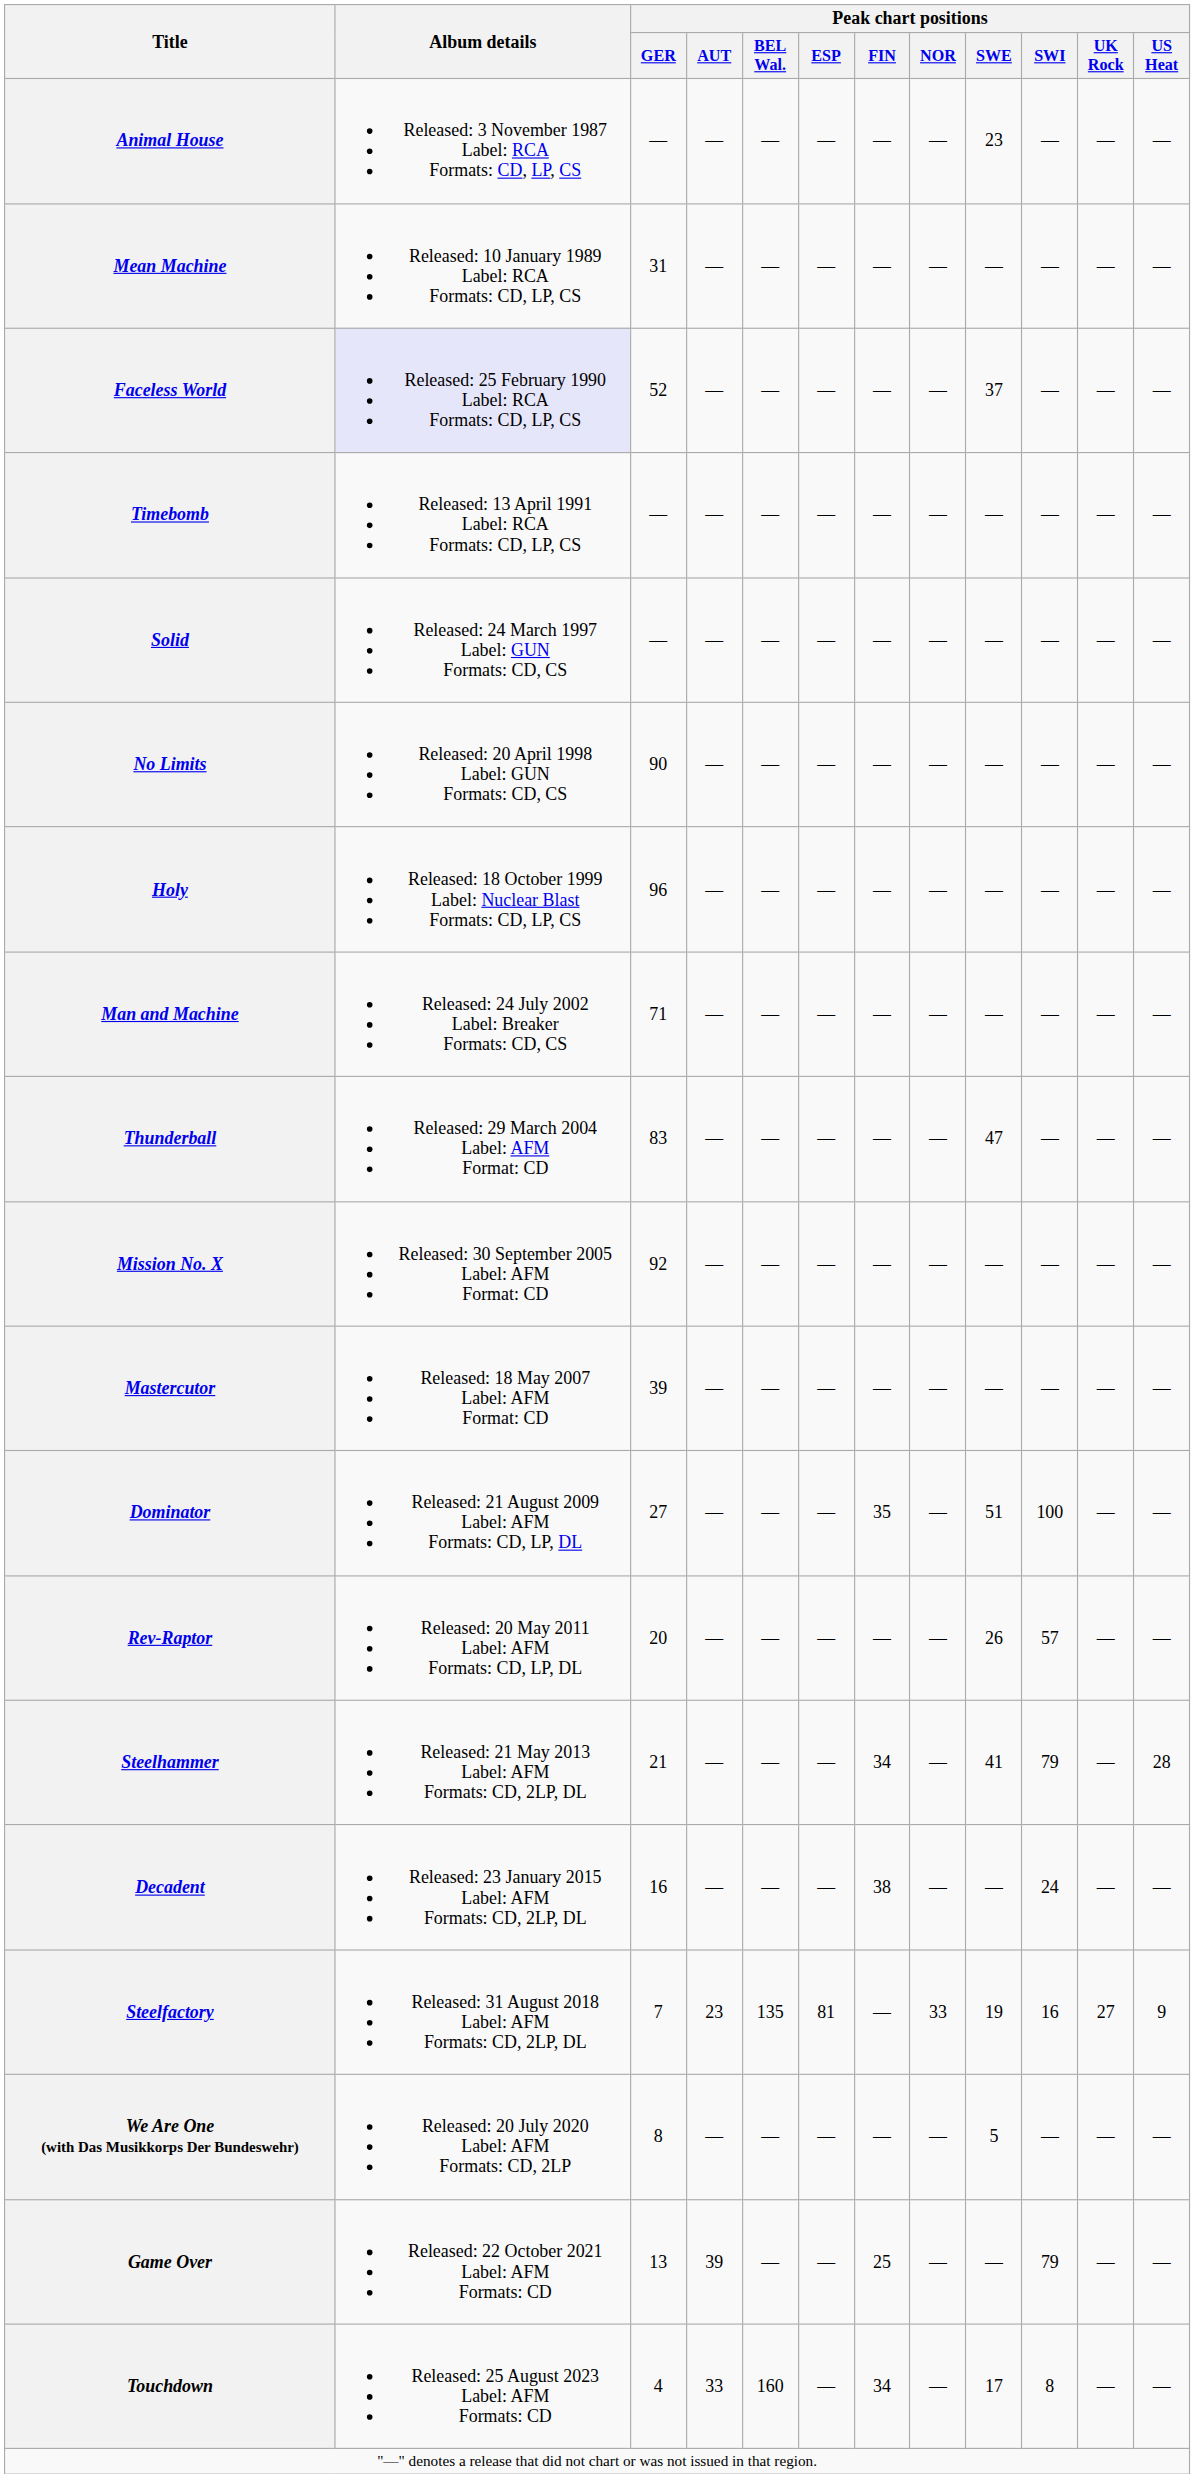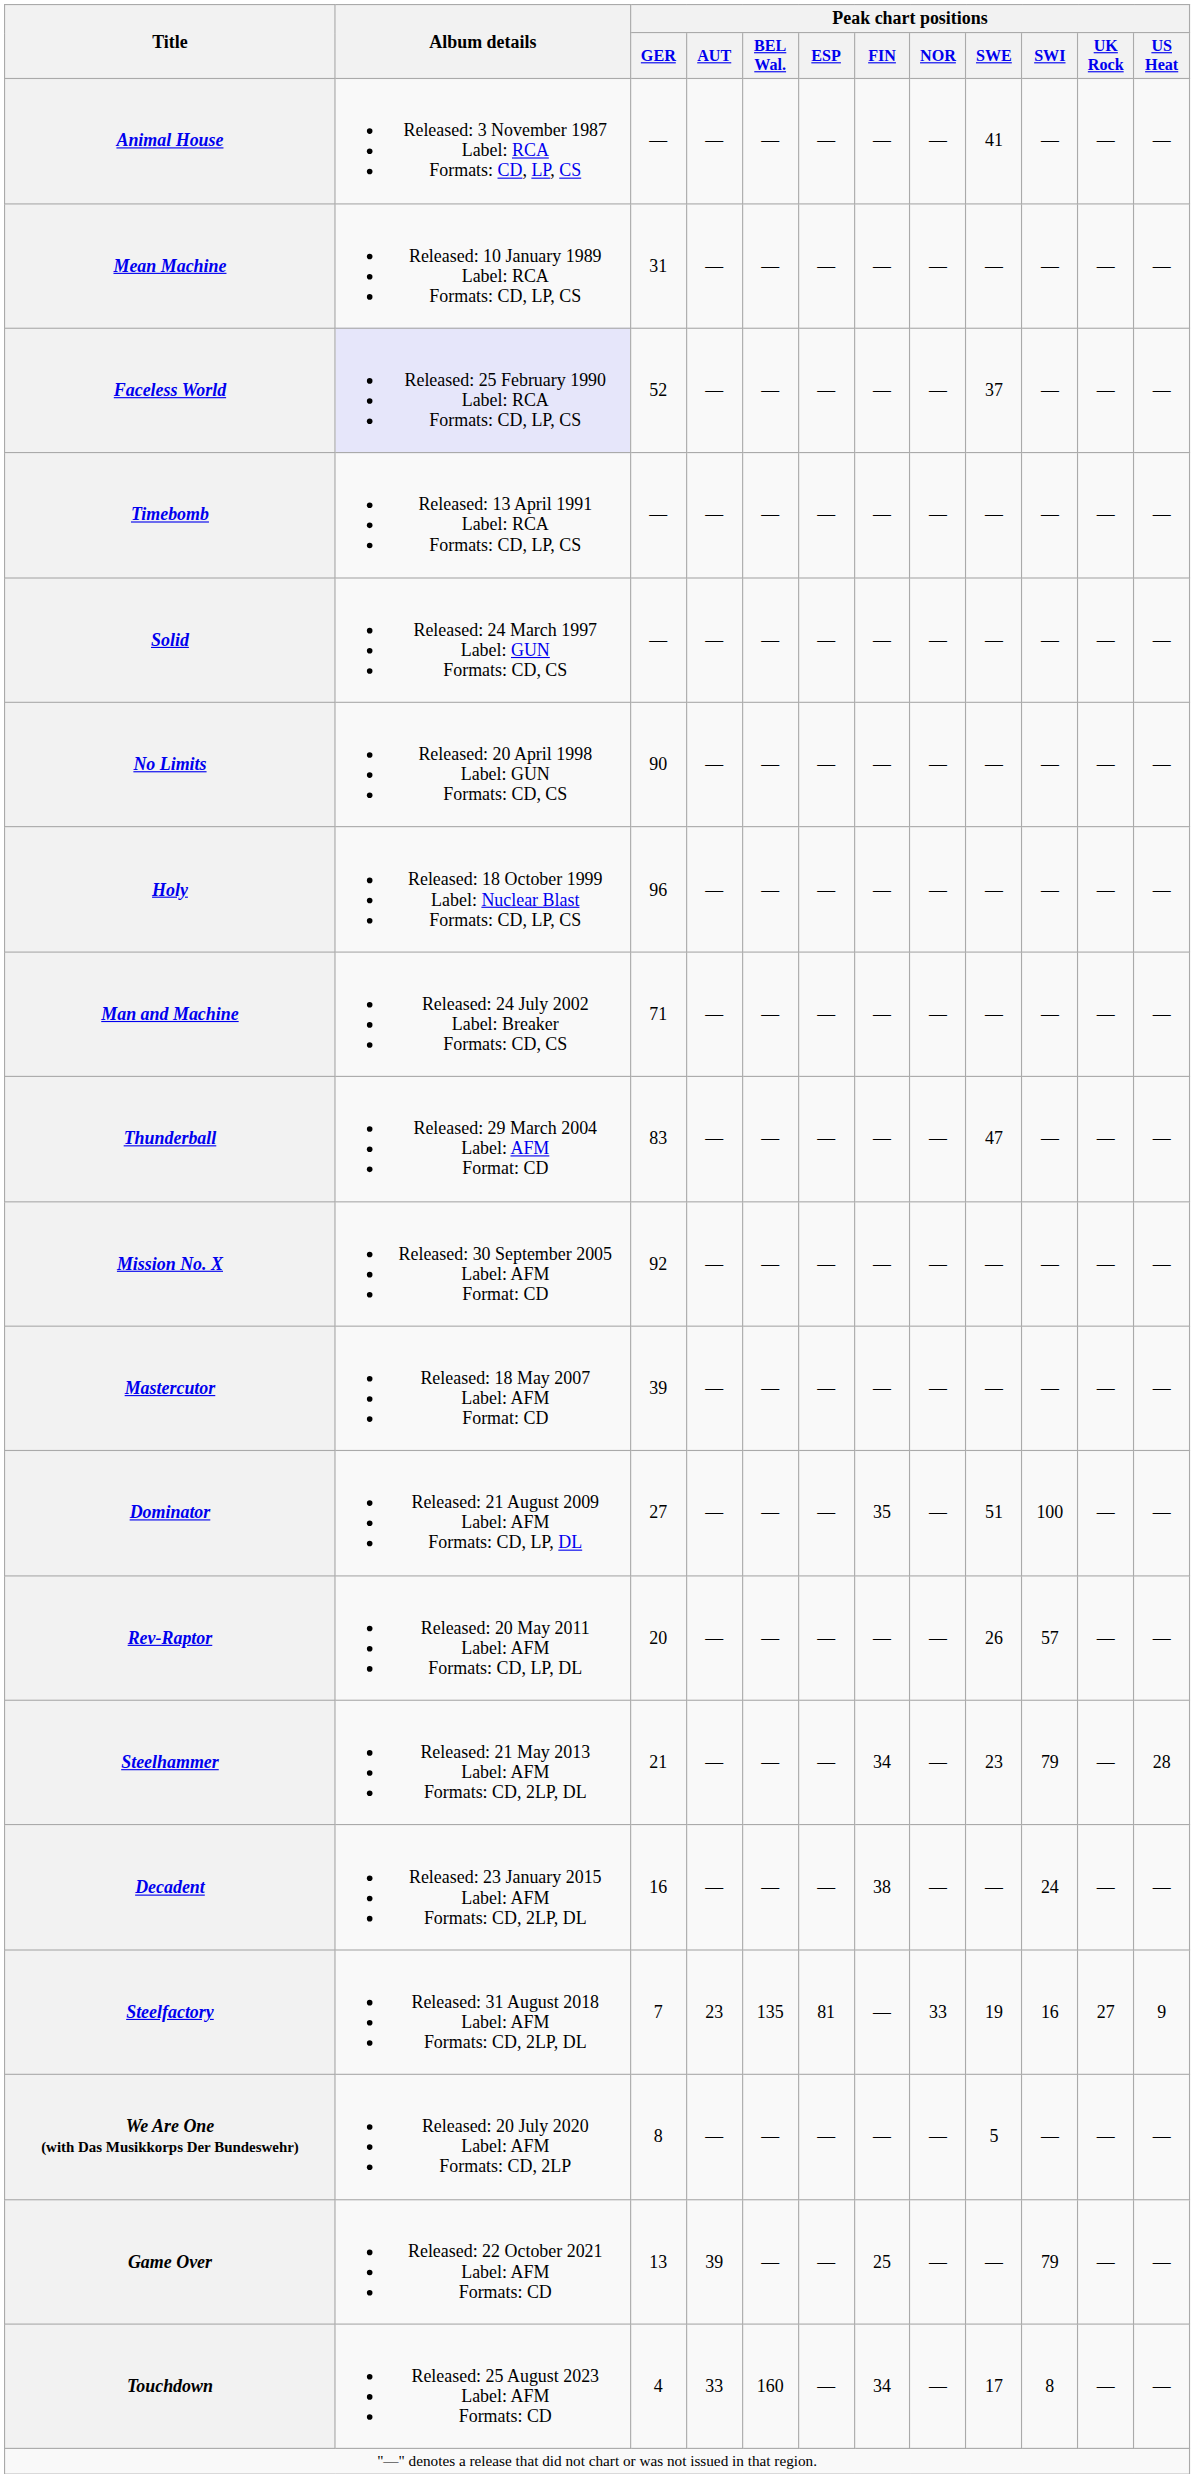Animal House | Peak chart positions / SWE: 23 -> 41
Steelhammer | Peak chart positions / SWE: 41 -> 23
